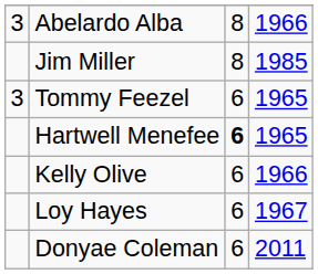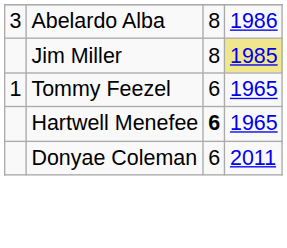Abelardo Alba | column 4: 1966 -> 1986
Jim Miller | column 4: no background -> khaki background
Tommy Feezel | column 1: 3 -> 1
- row: Kelly Olive | 6 | 1966
- row: Loy Hayes | 6 | 1967
